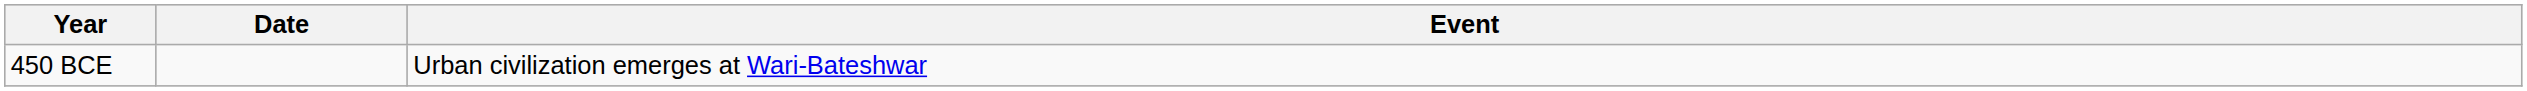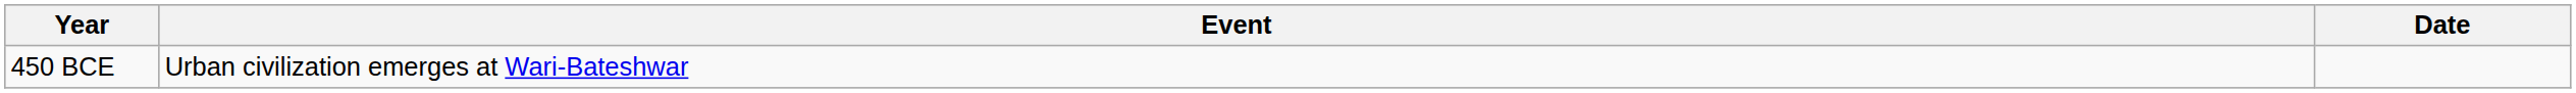columns swapped: Date <-> Event
